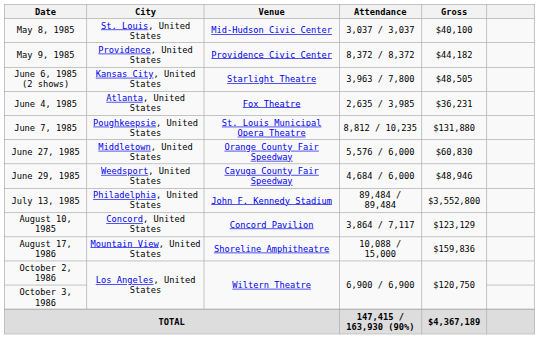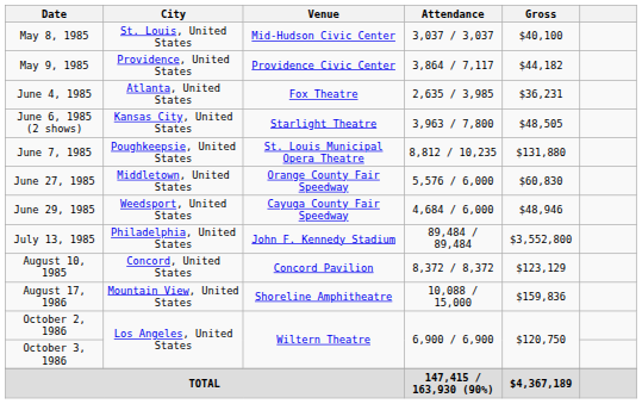May 9, 1985 | Attendance: 8,372 / 8,372 -> 3,864 / 7,117
rows swapped: June 4, 1985 <-> June 6, 1985 (2 shows)
August 10, 1985 | Attendance: 3,864 / 7,117 -> 8,372 / 8,372
